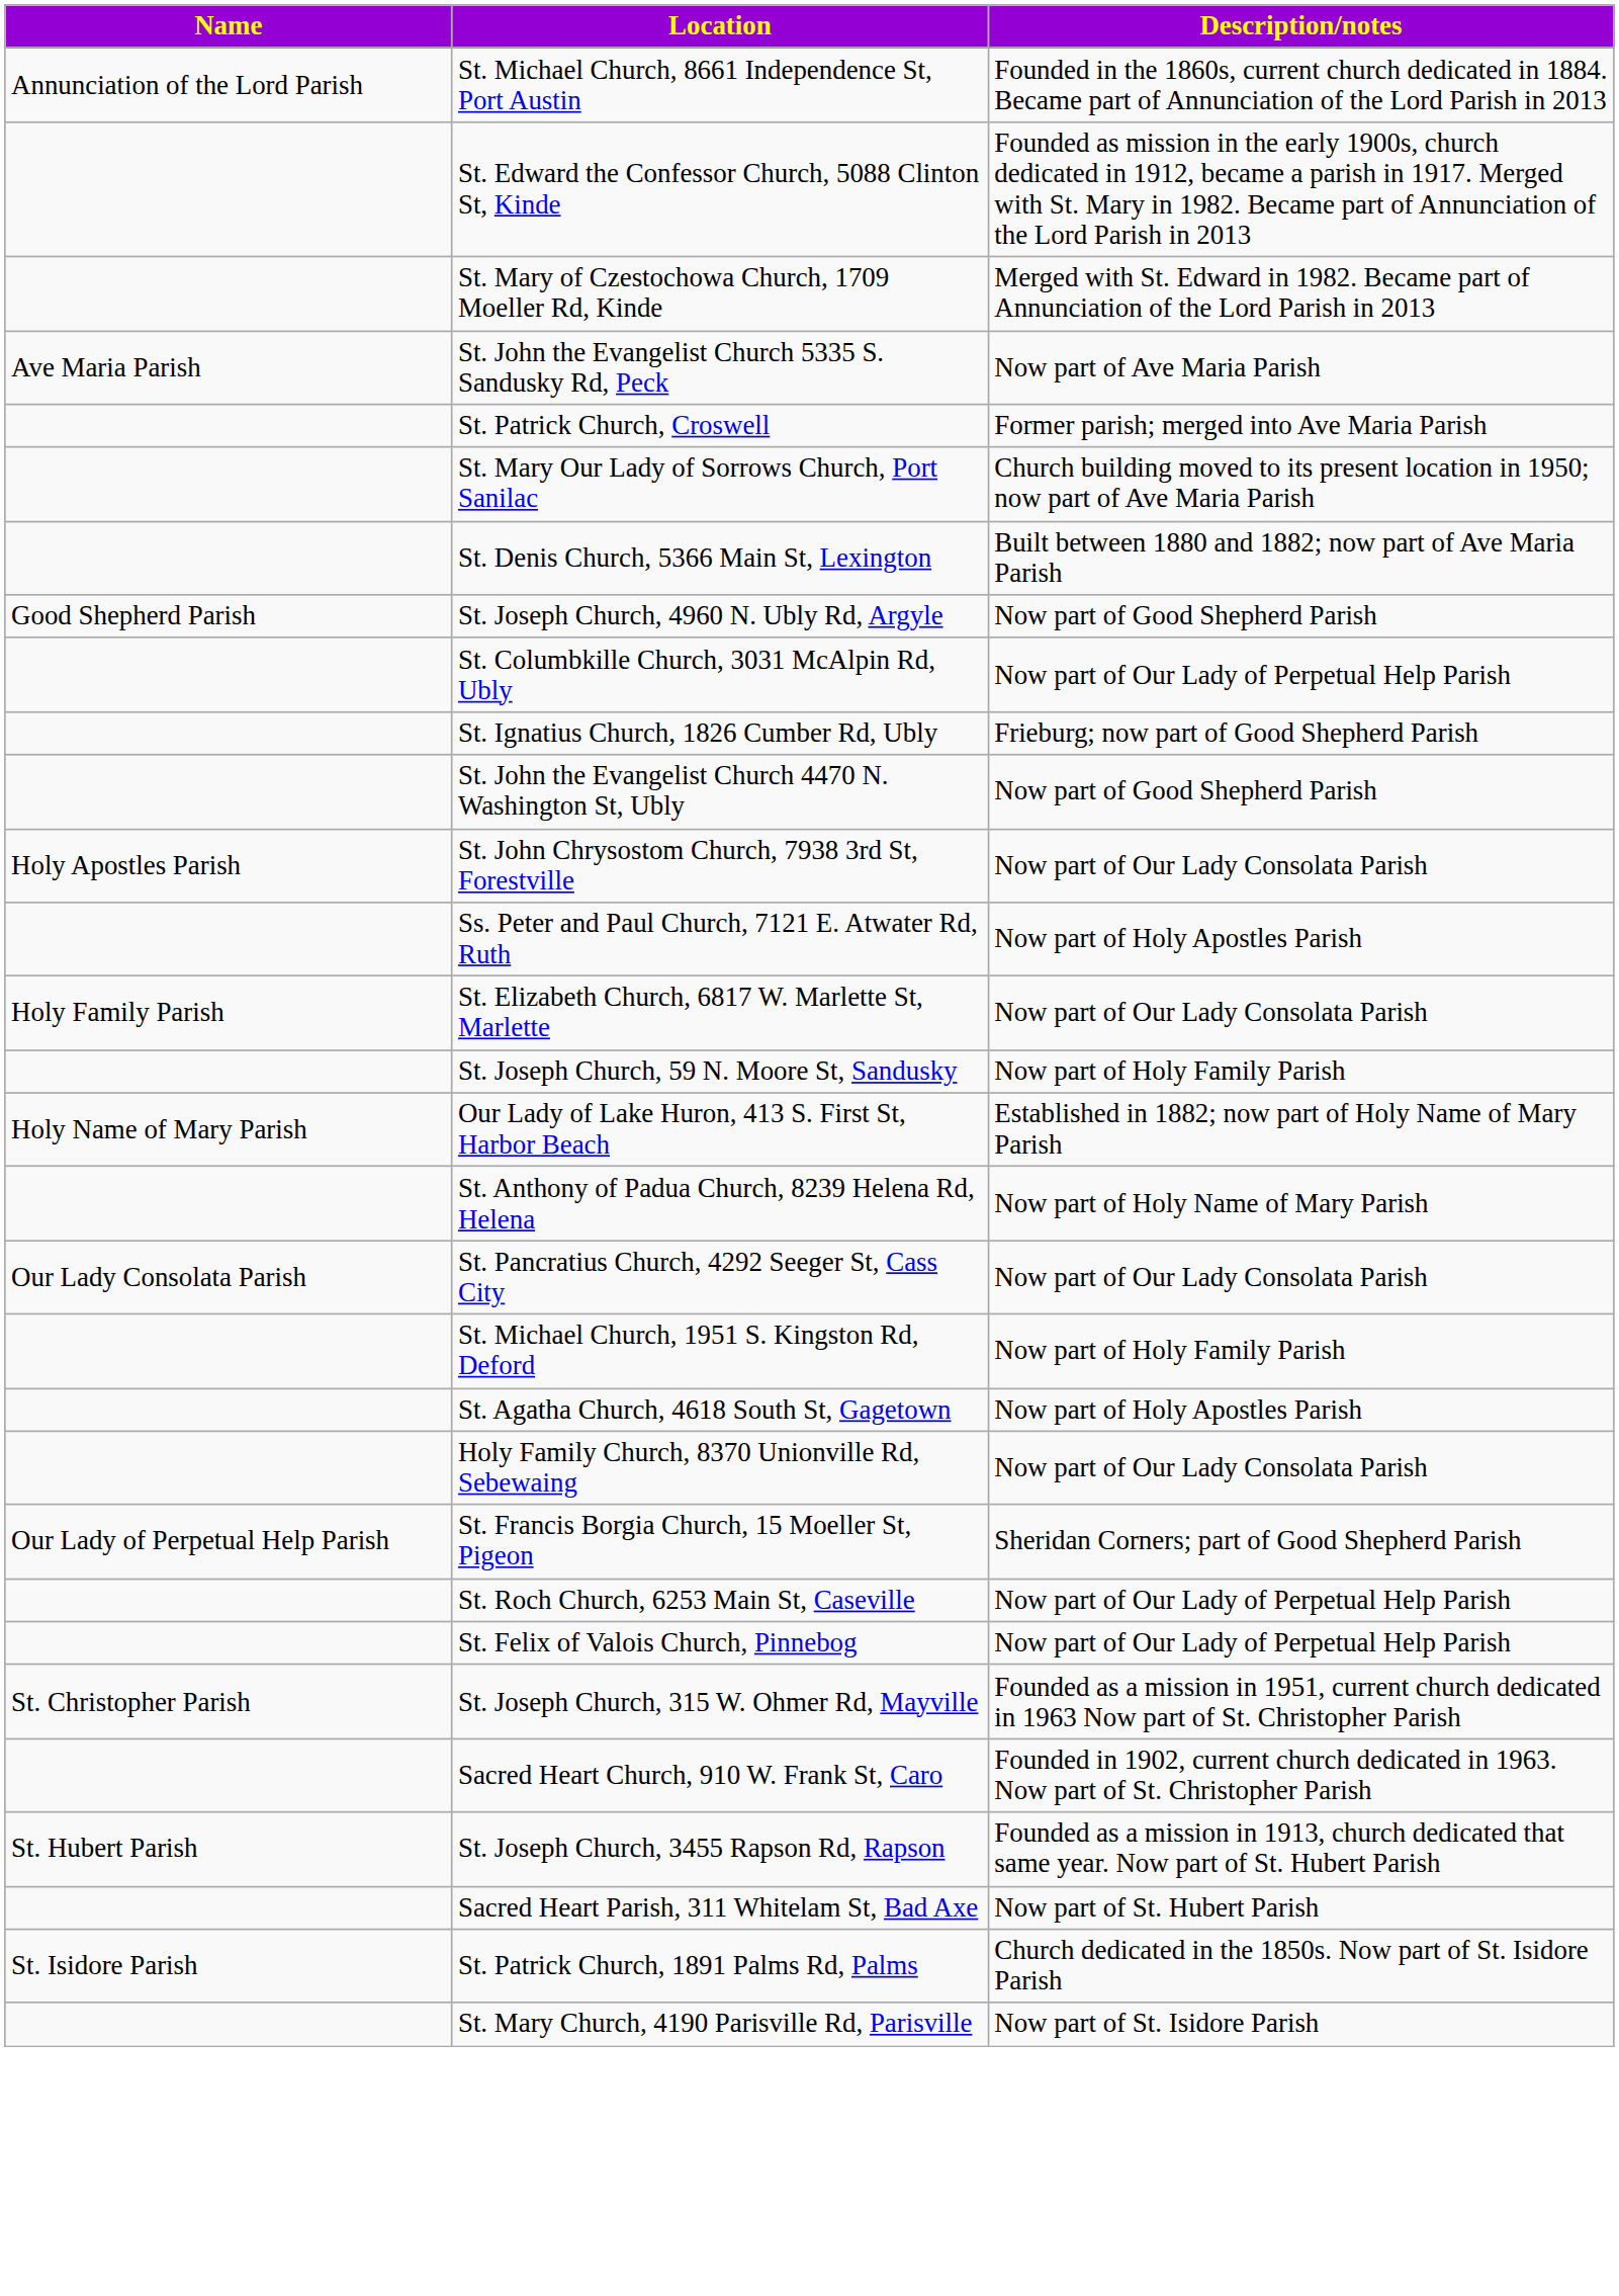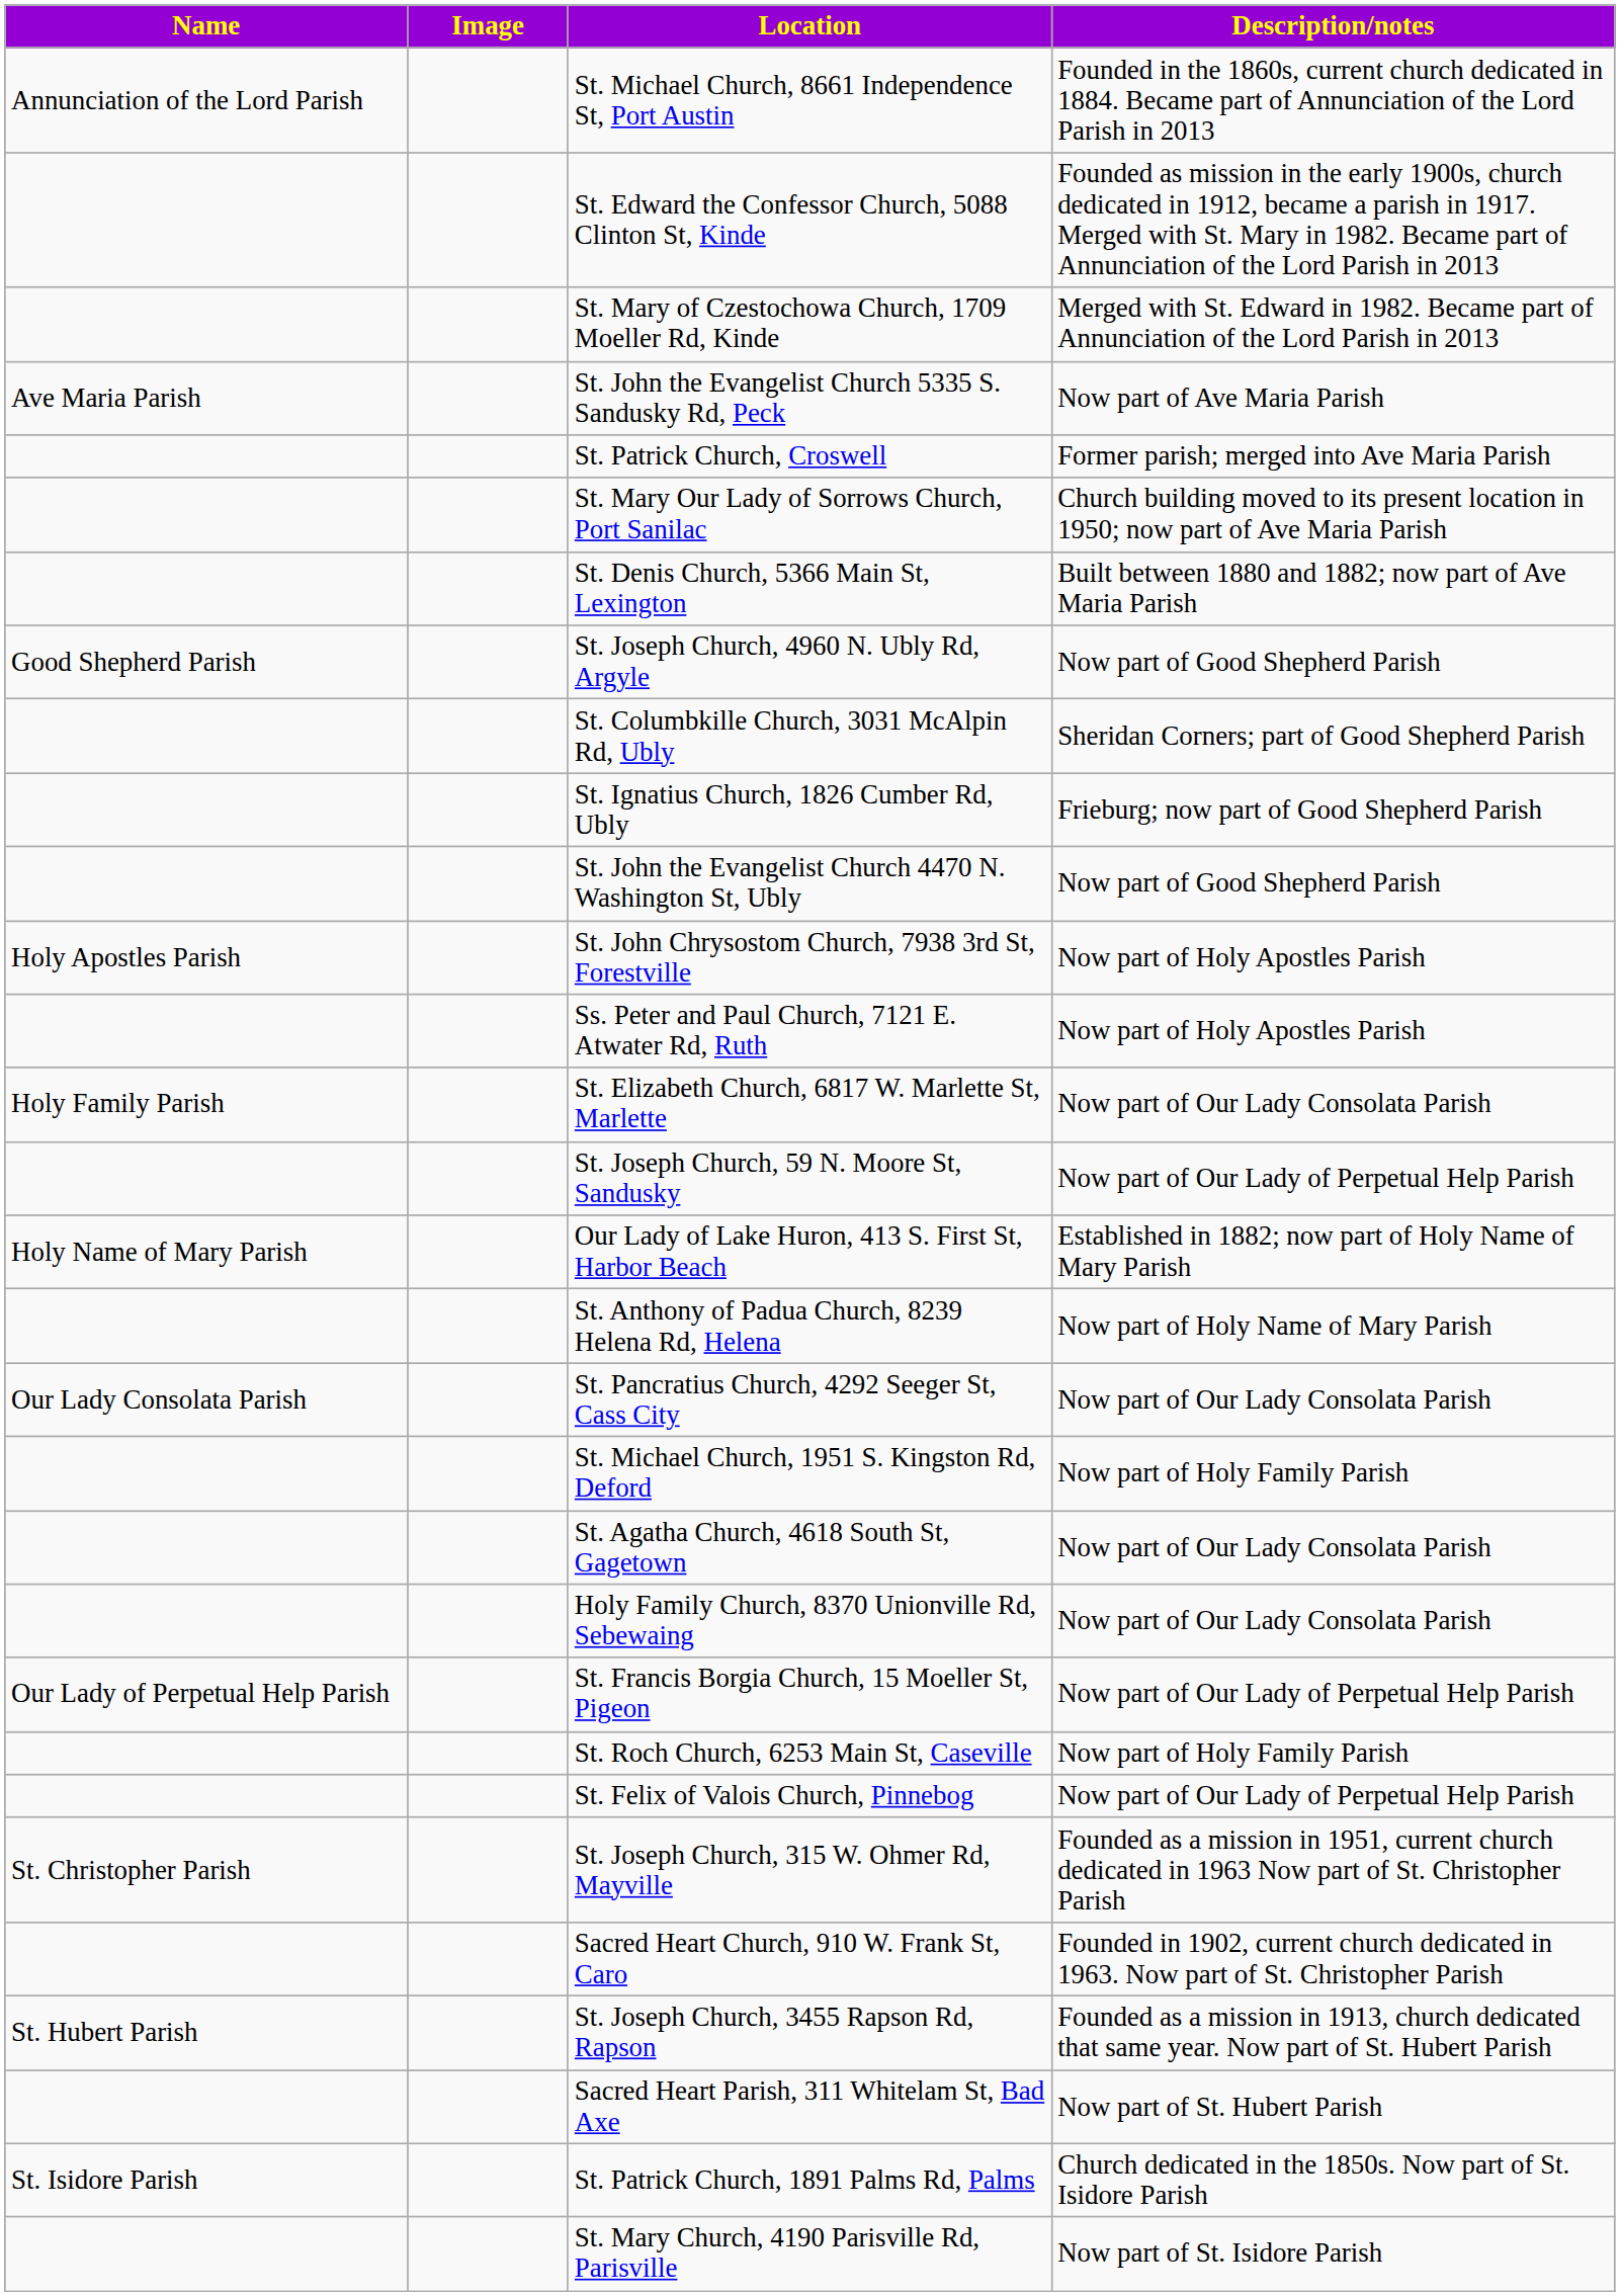+ column: Image
St. Columbkille Church, 3031 McAlpin Rd, Ubly | Description/notes: Now part of Our Lady of Perpetual Help Parish -> Sheridan Corners; part of Good Shepherd Parish
St. John Chrysostom Church, 7938 3rd St, Forestville | Description/notes: Now part of Our Lady Consolata Parish -> Now part of Holy Apostles Parish
St. Joseph Church, 59 N. Moore St, Sandusky | Description/notes: Now part of Holy Family Parish -> Now part of Our Lady of Perpetual Help Parish
St. Agatha Church, 4618 South St, Gagetown | Description/notes: Now part of Holy Apostles Parish -> Now part of Our Lady Consolata Parish
St. Francis Borgia Church, 15 Moeller St, Pigeon | Description/notes: Sheridan Corners; part of Good Shepherd Parish -> Now part of Our Lady of Perpetual Help Parish
St. Roch Church, 6253 Main St, Caseville | Description/notes: Now part of Our Lady of Perpetual Help Parish -> Now part of Holy Family Parish
